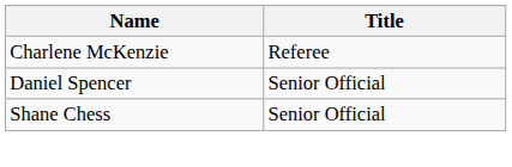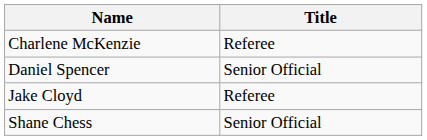+ row: Jake Cloyd | Referee
